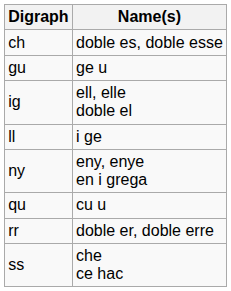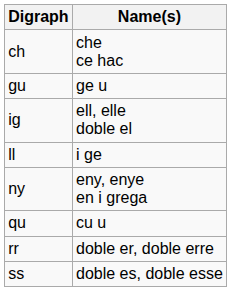ch | Name(s): doble es, doble esse -> che ce hac
ss | Name(s): che ce hac -> doble es, doble esse
